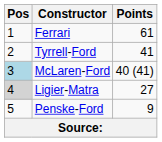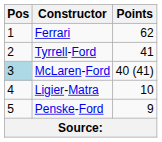Ferrari | Points: 61 -> 62
Ligier-Matra | Pos: lightgrey background -> no background
Ligier-Matra | Points: 27 -> 10
